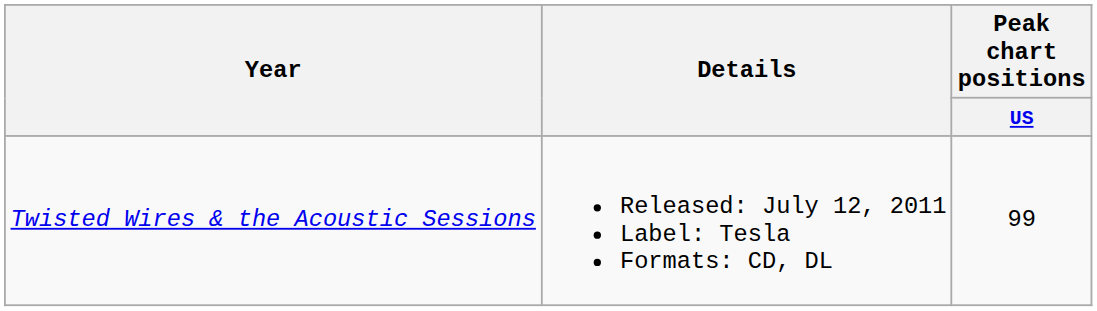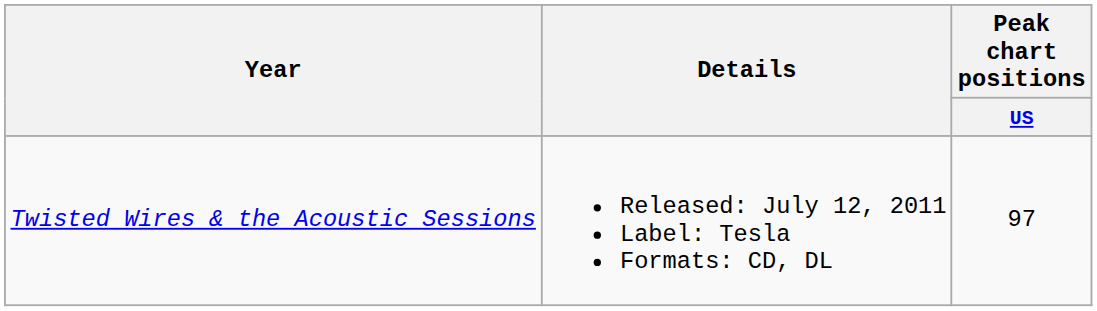Twisted Wires & the Acoustic Sessions | Peak chart positions / US: 99 -> 97
